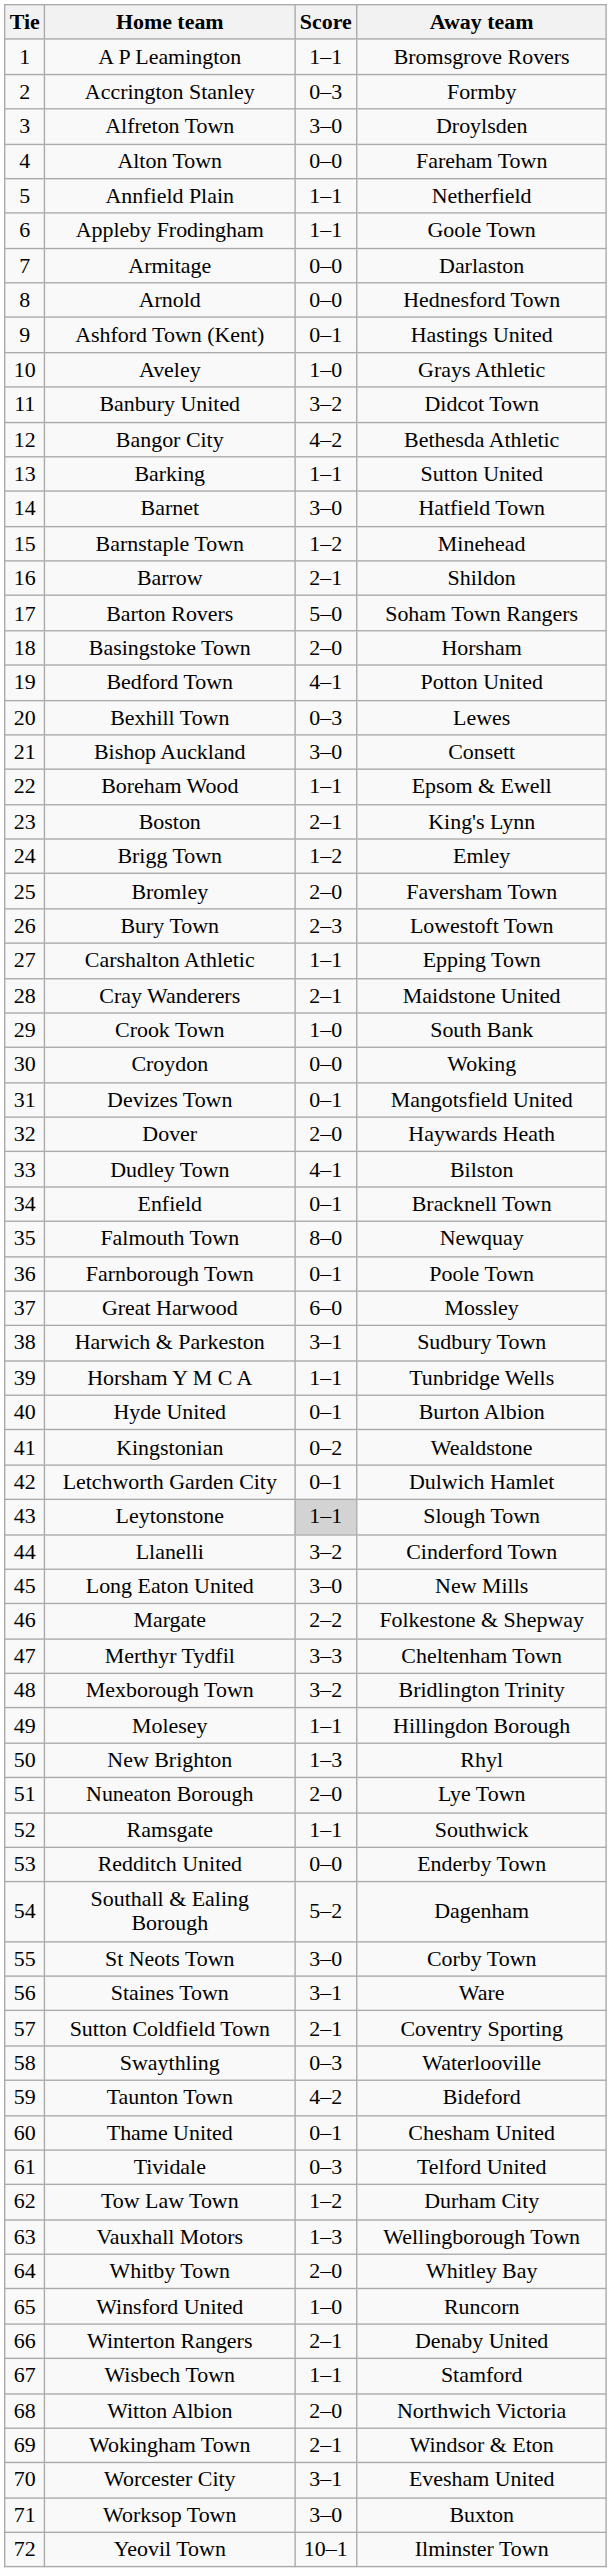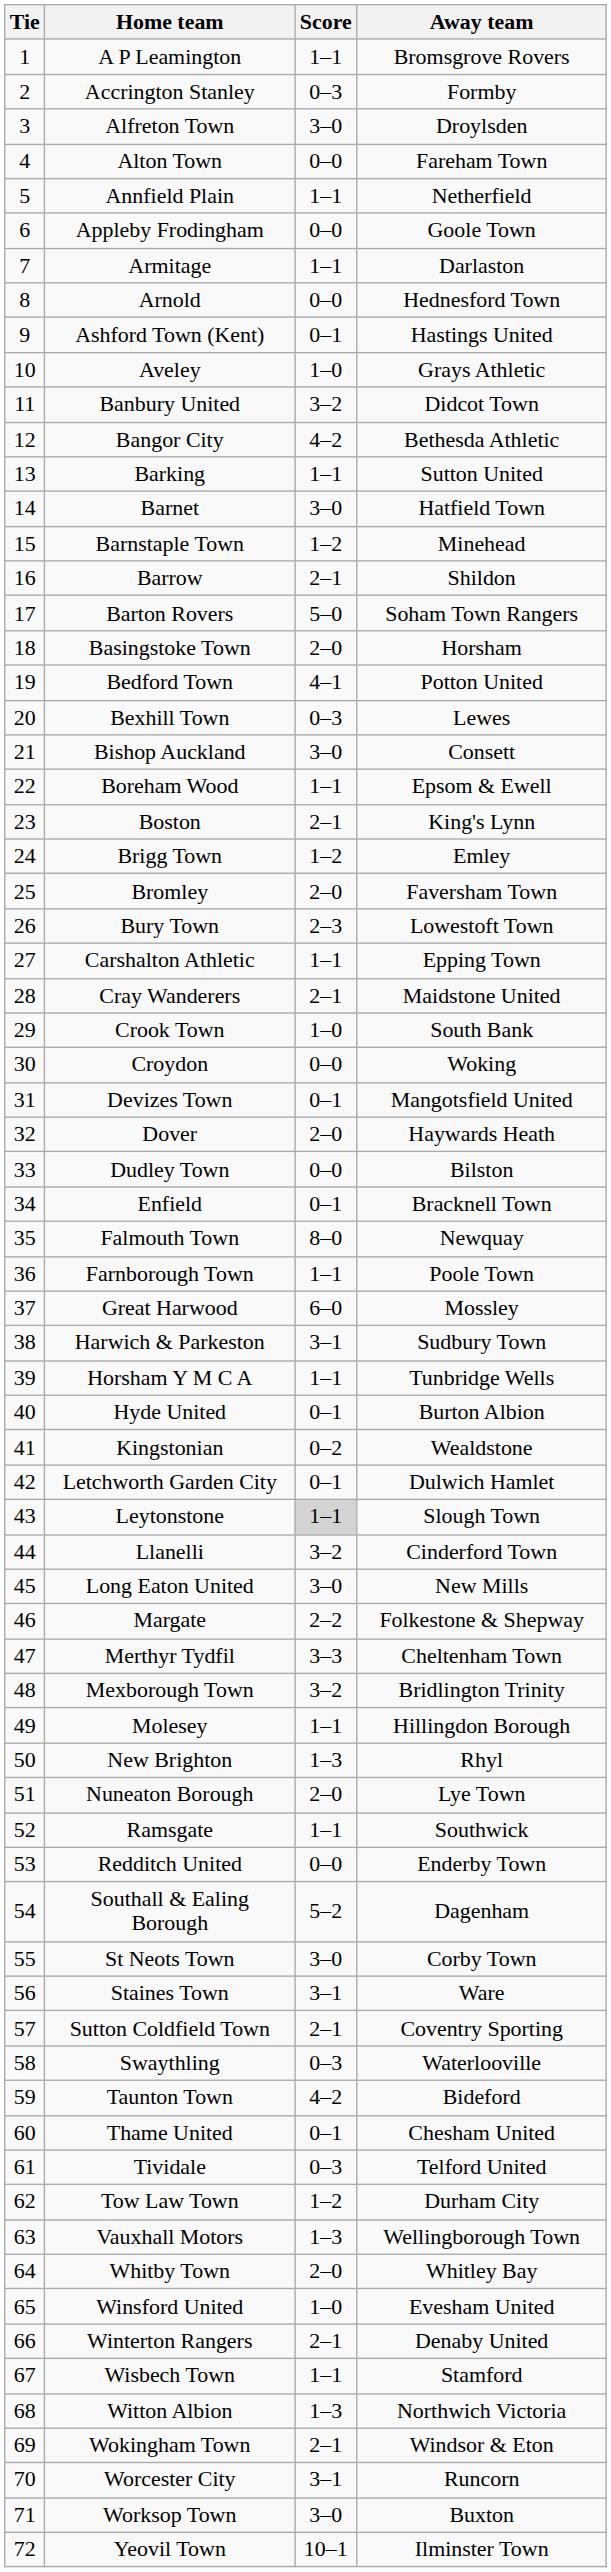Appleby Frodingham | Score: 1–1 -> 0–0
Armitage | Score: 0–0 -> 1–1
Dudley Town | Score: 4–1 -> 0–0
Farnborough Town | Score: 0–1 -> 1–1
Winsford United | Away team: Runcorn -> Evesham United
Witton Albion | Score: 2–0 -> 1–3
Worcester City | Away team: Evesham United -> Runcorn
